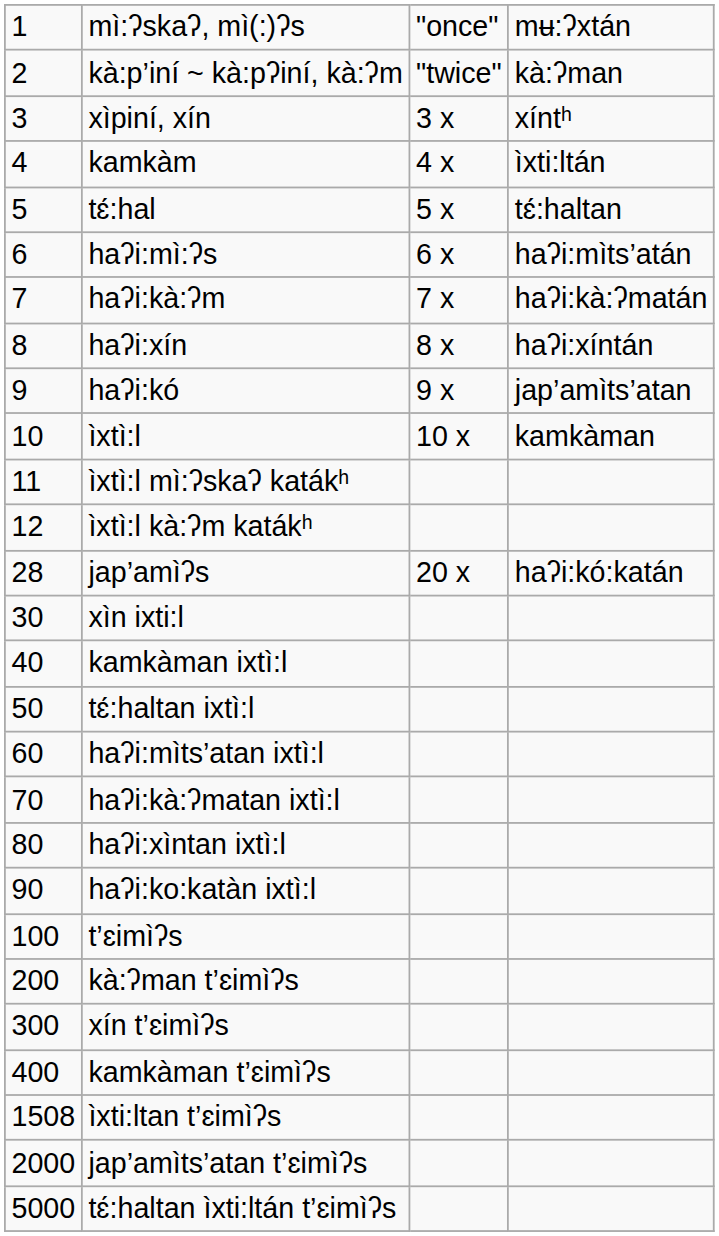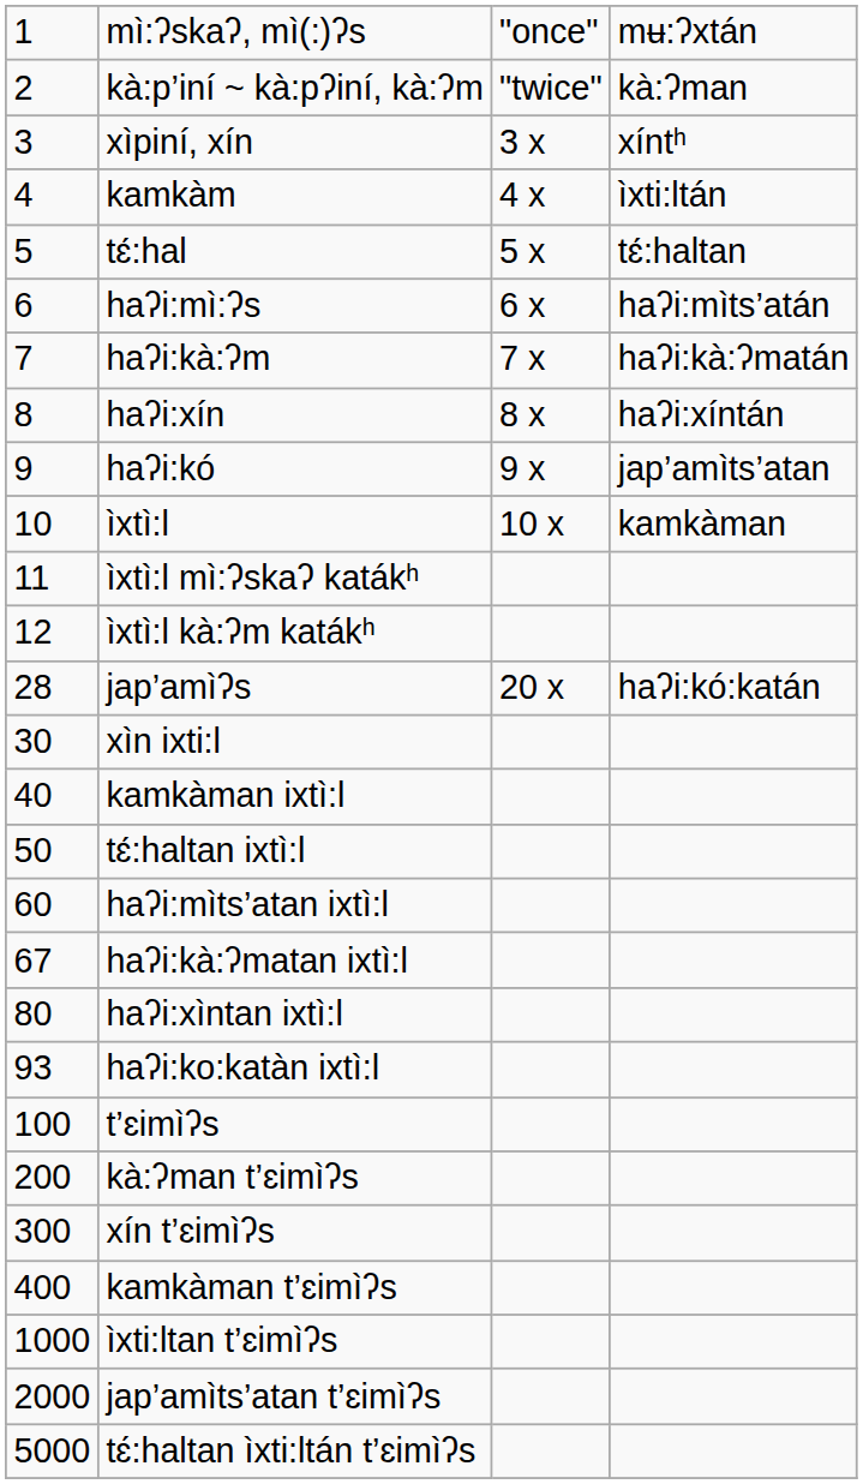haʔi:kà:ʔmatan ixtì:l | column 1: 70 -> 67
haʔi:ko:katàn ixtì:l | column 1: 90 -> 93
ìxti:ltan t’ɛimìʔs | column 1: 1508 -> 1000
